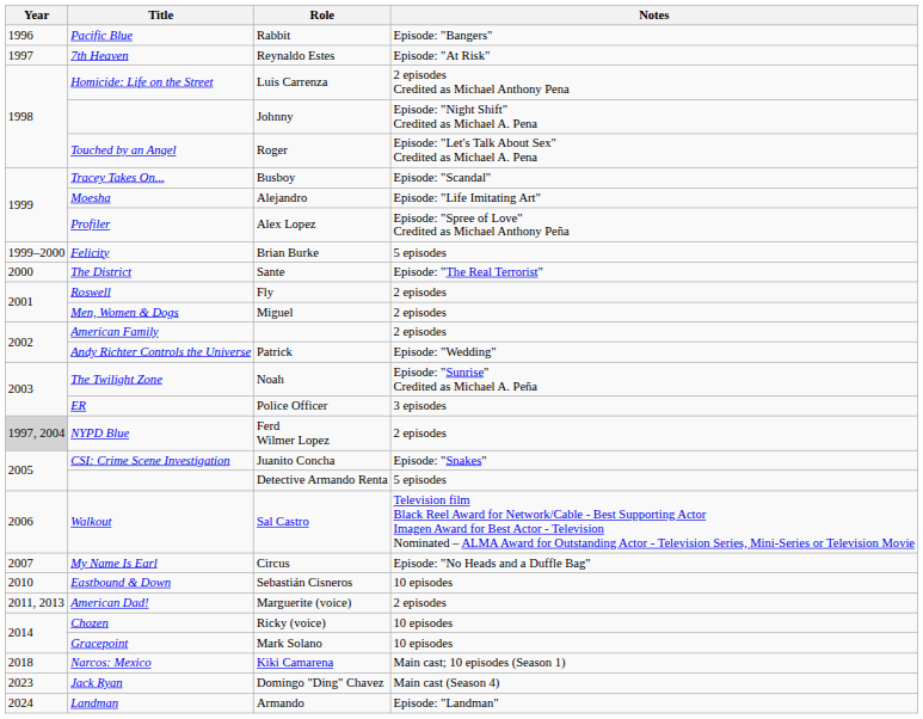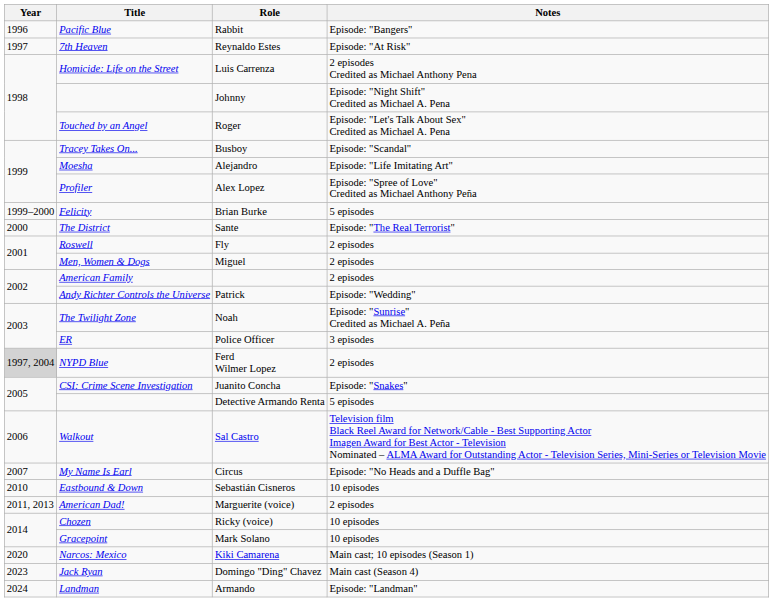Kiki Camarena | Year: 2018 -> 2020
